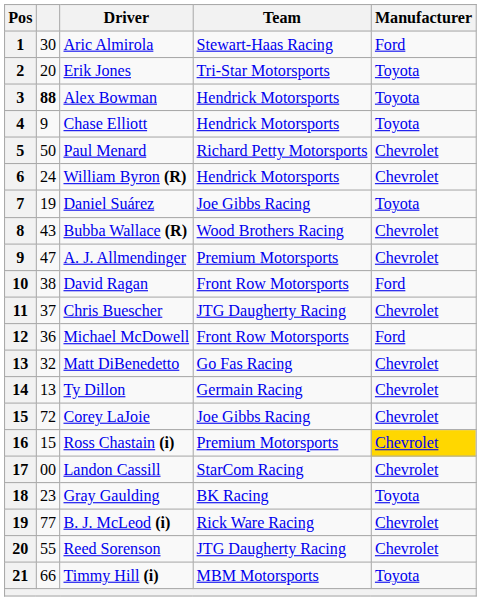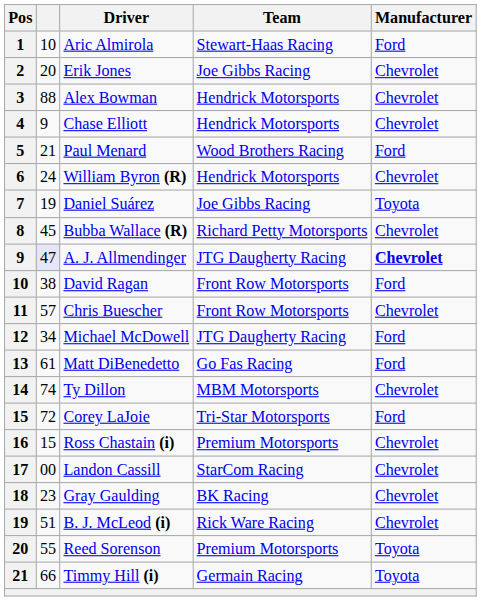Aric Almirola | column 2: 30 -> 10
Erik Jones | Team: Tri-Star Motorsports -> Joe Gibbs Racing
Erik Jones | Manufacturer: Toyota -> Chevrolet
Alex Bowman | column 2: bold -> normal
Alex Bowman | Manufacturer: Toyota -> Chevrolet
Chase Elliott | Manufacturer: Toyota -> Chevrolet
Paul Menard | column 2: 50 -> 21
Paul Menard | Team: Richard Petty Motorsports -> Wood Brothers Racing
Paul Menard | Manufacturer: Chevrolet -> Ford
Bubba Wallace (R) | column 2: 43 -> 45
Bubba Wallace (R) | Team: Wood Brothers Racing -> Richard Petty Motorsports
A. J. Allmendinger | column 2: no background -> lavender background
A. J. Allmendinger | Team: Premium Motorsports -> JTG Daugherty Racing
A. J. Allmendinger | Manufacturer: normal -> bold
Chris Buescher | column 2: 37 -> 57
Chris Buescher | Team: JTG Daugherty Racing -> Front Row Motorsports
Michael McDowell | column 2: 36 -> 34
Michael McDowell | Team: Front Row Motorsports -> JTG Daugherty Racing
Matt DiBenedetto | column 2: 32 -> 61
Matt DiBenedetto | Manufacturer: Chevrolet -> Ford
Ty Dillon | column 2: 13 -> 74
Ty Dillon | Team: Germain Racing -> MBM Motorsports
Corey LaJoie | Team: Joe Gibbs Racing -> Tri-Star Motorsports
Corey LaJoie | Manufacturer: Chevrolet -> Ford
Ross Chastain (i) | Manufacturer: gold background -> no background
Gray Gaulding | Manufacturer: Toyota -> Chevrolet
B. J. McLeod (i) | column 2: 77 -> 51
Reed Sorenson | Team: JTG Daugherty Racing -> Premium Motorsports
Reed Sorenson | Manufacturer: Chevrolet -> Toyota
Timmy Hill (i) | Team: MBM Motorsports -> Germain Racing
